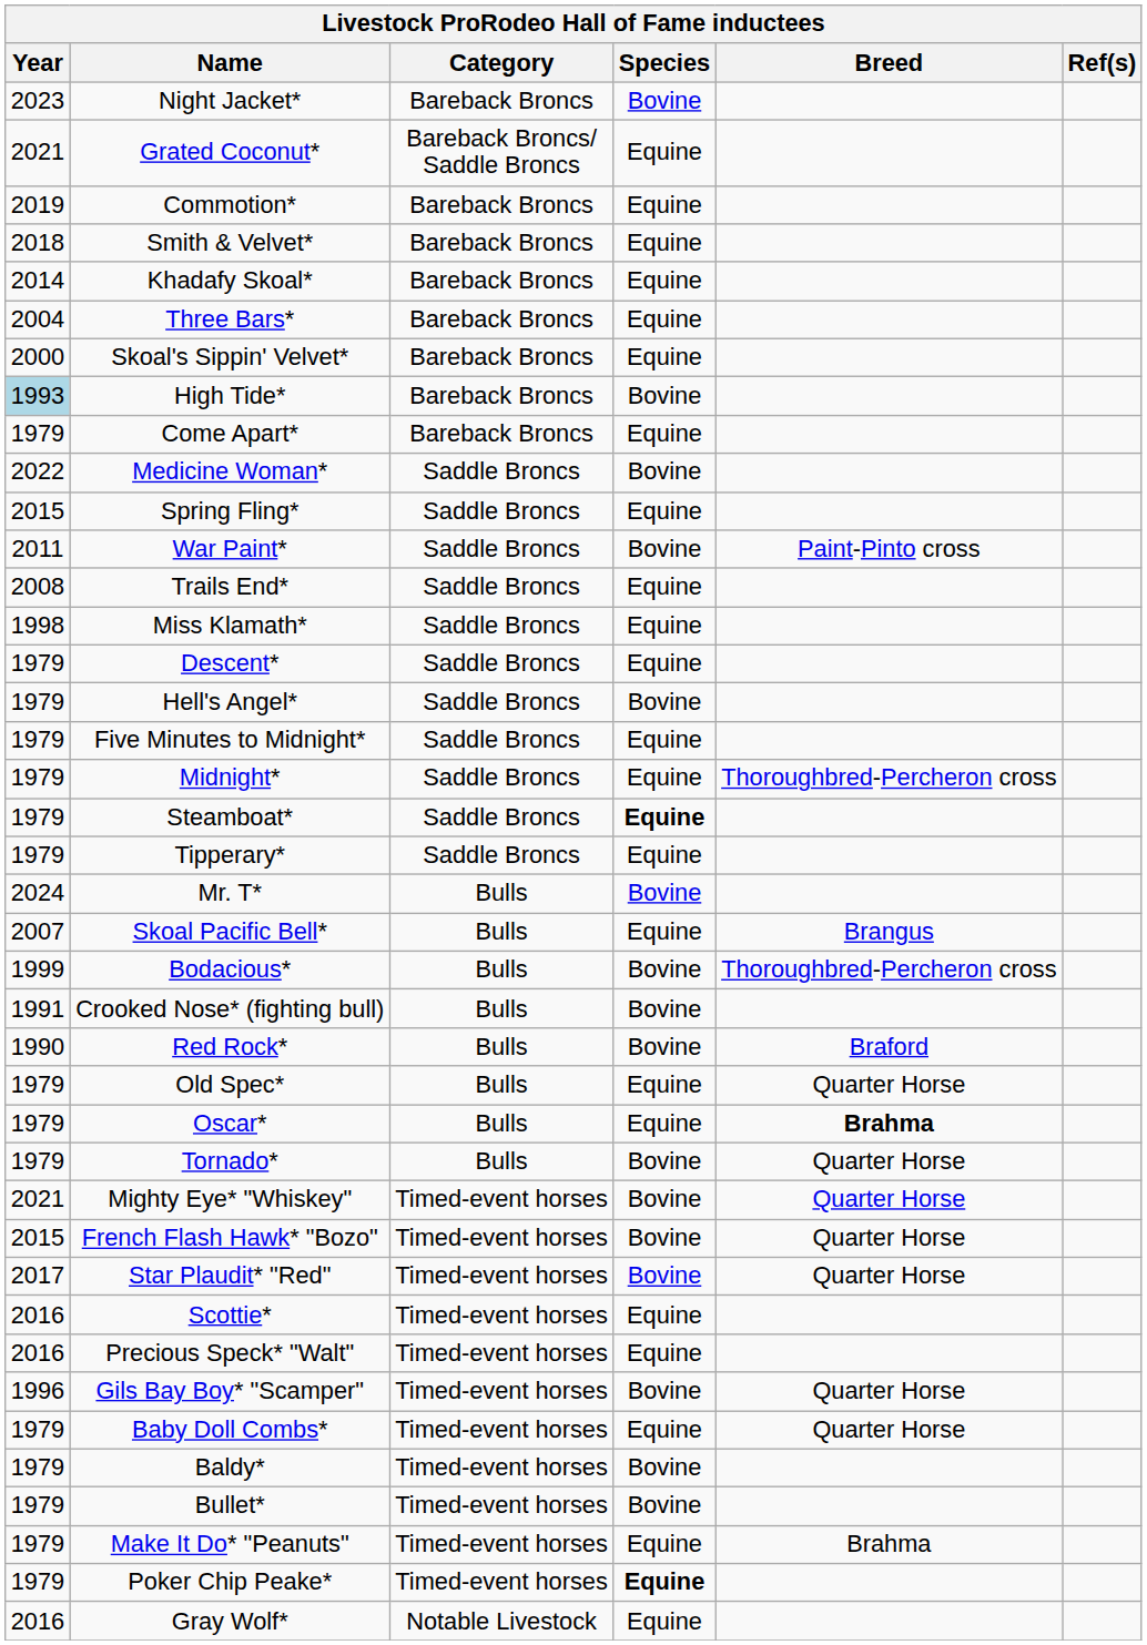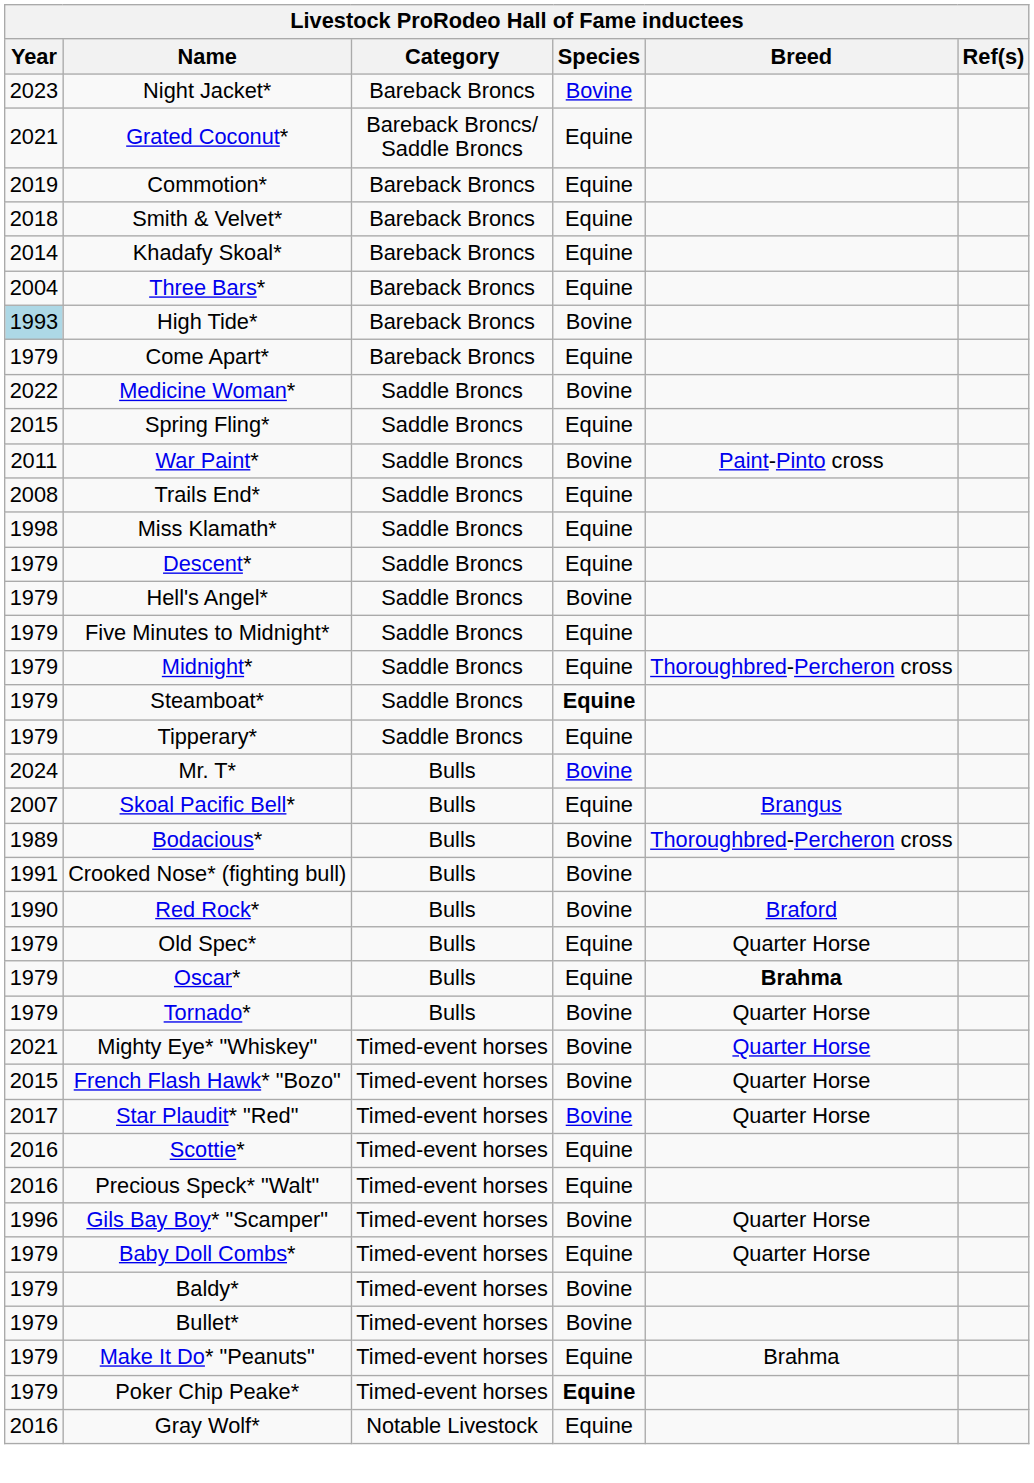- row: 2000 | Skoal's Sippin' Velvet* | Bareback Broncs | Equine
Bodacious* | Year: 1999 -> 1989
